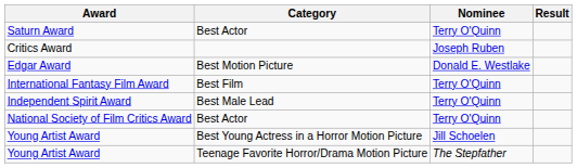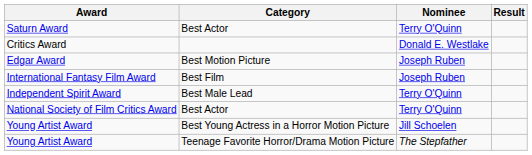Critics Award | Nominee: Joseph Ruben -> Donald E. Westlake
Edgar Award | Nominee: Donald E. Westlake -> Joseph Ruben
International Fantasy Film Award | Nominee: Terry O'Quinn -> Joseph Ruben
